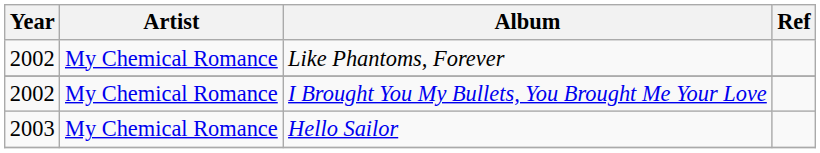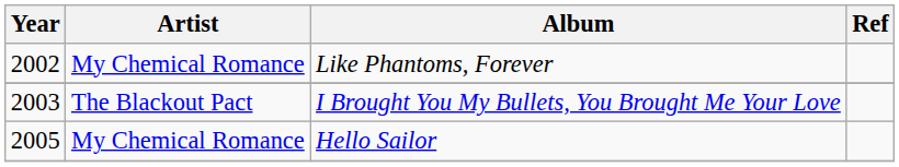I Brought You My Bullets, You Brought Me Your Love | Year: 2002 -> 2003
I Brought You My Bullets, You Brought Me Your Love | Artist: My Chemical Romance -> The Blackout Pact
Hello Sailor | Year: 2003 -> 2005
